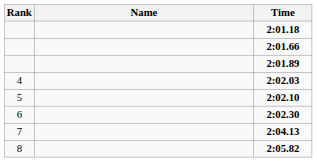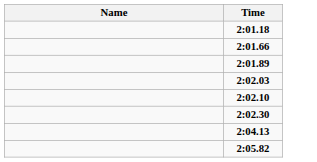- column: Rank | 4 | 5 | 6 | 7 | 8
